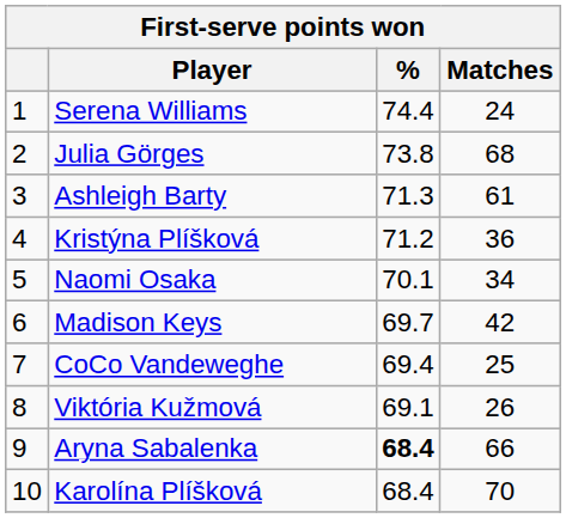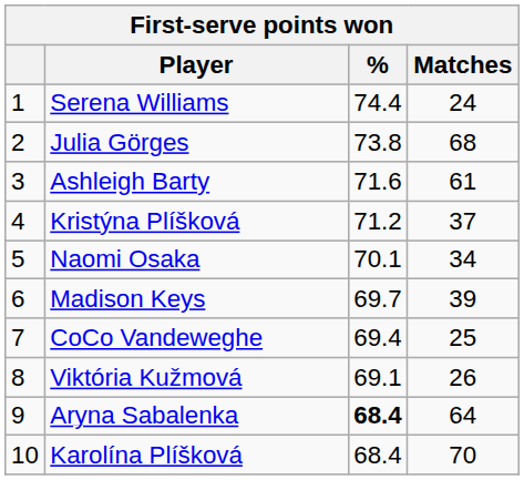Ashleigh Barty | %: 71.3 -> 71.6
Kristýna Plíšková | Matches: 36 -> 37
Madison Keys | Matches: 42 -> 39
Aryna Sabalenka | Matches: 66 -> 64
